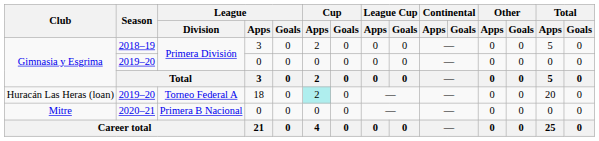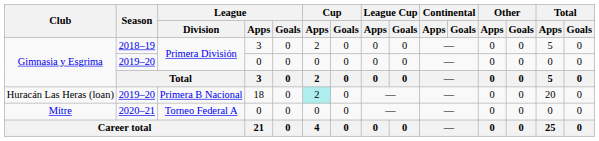Huracán Las Heras (loan) | League / Division: Torneo Federal A -> Primera B Nacional
Mitre | League / Division: Primera B Nacional -> Torneo Federal A
